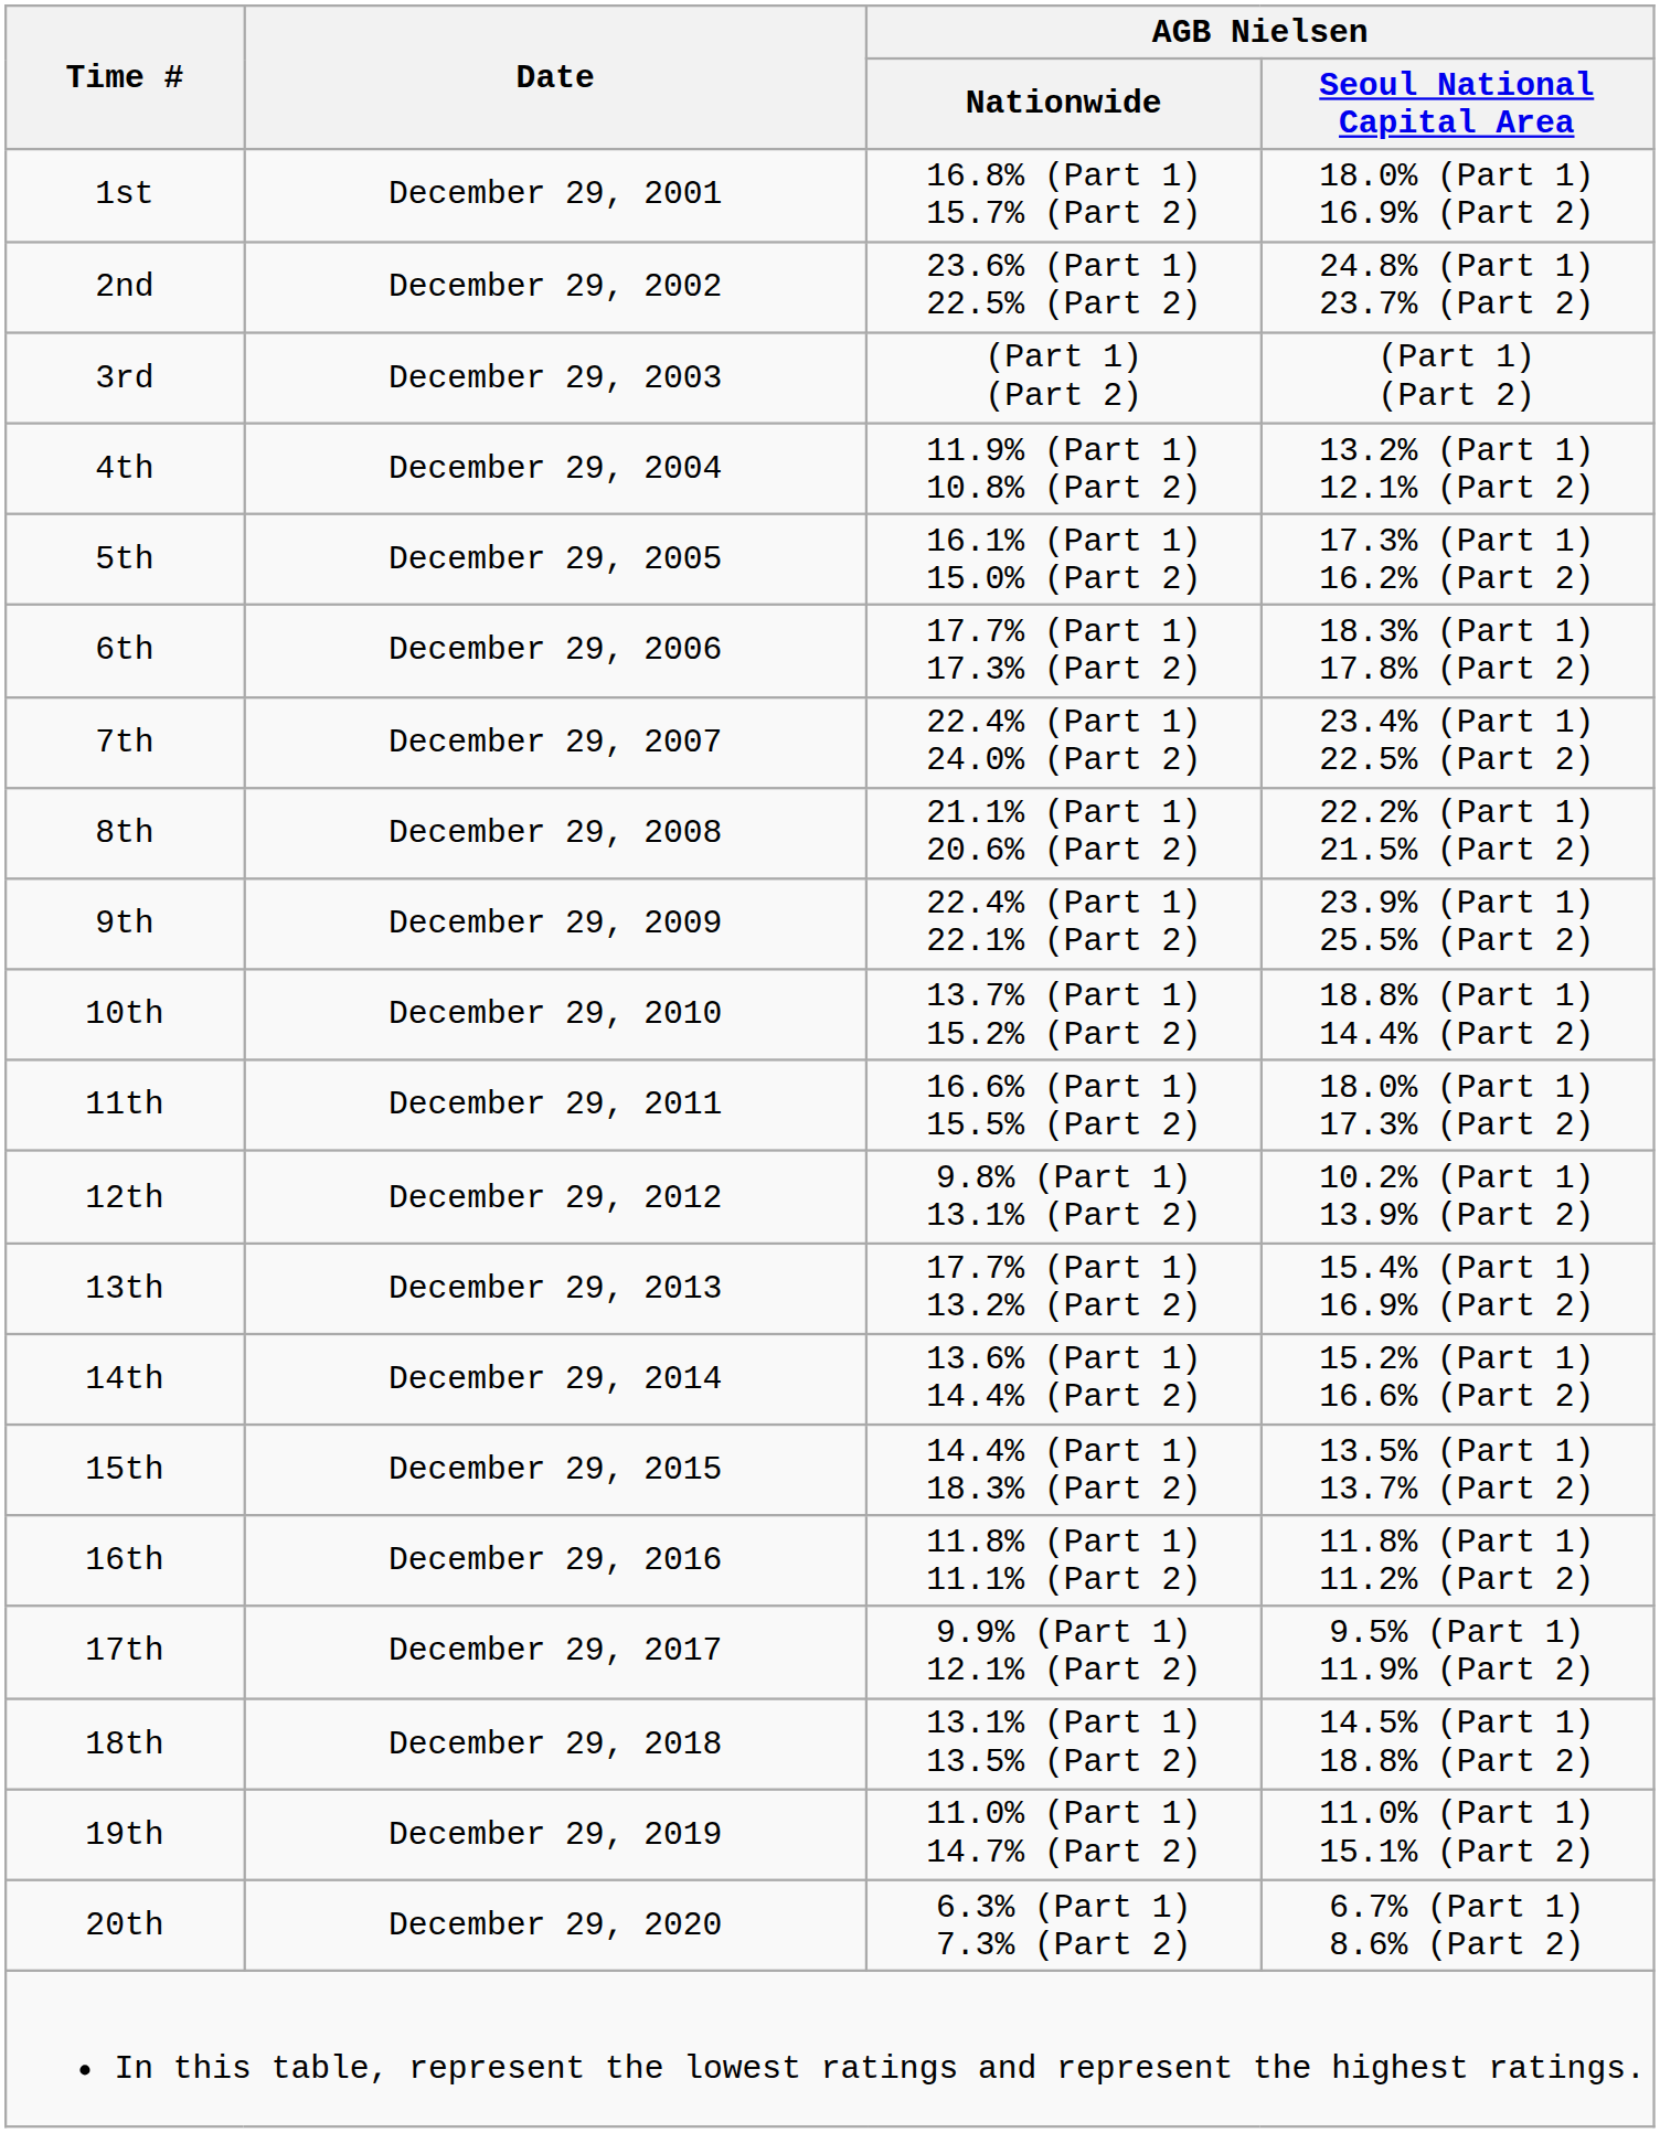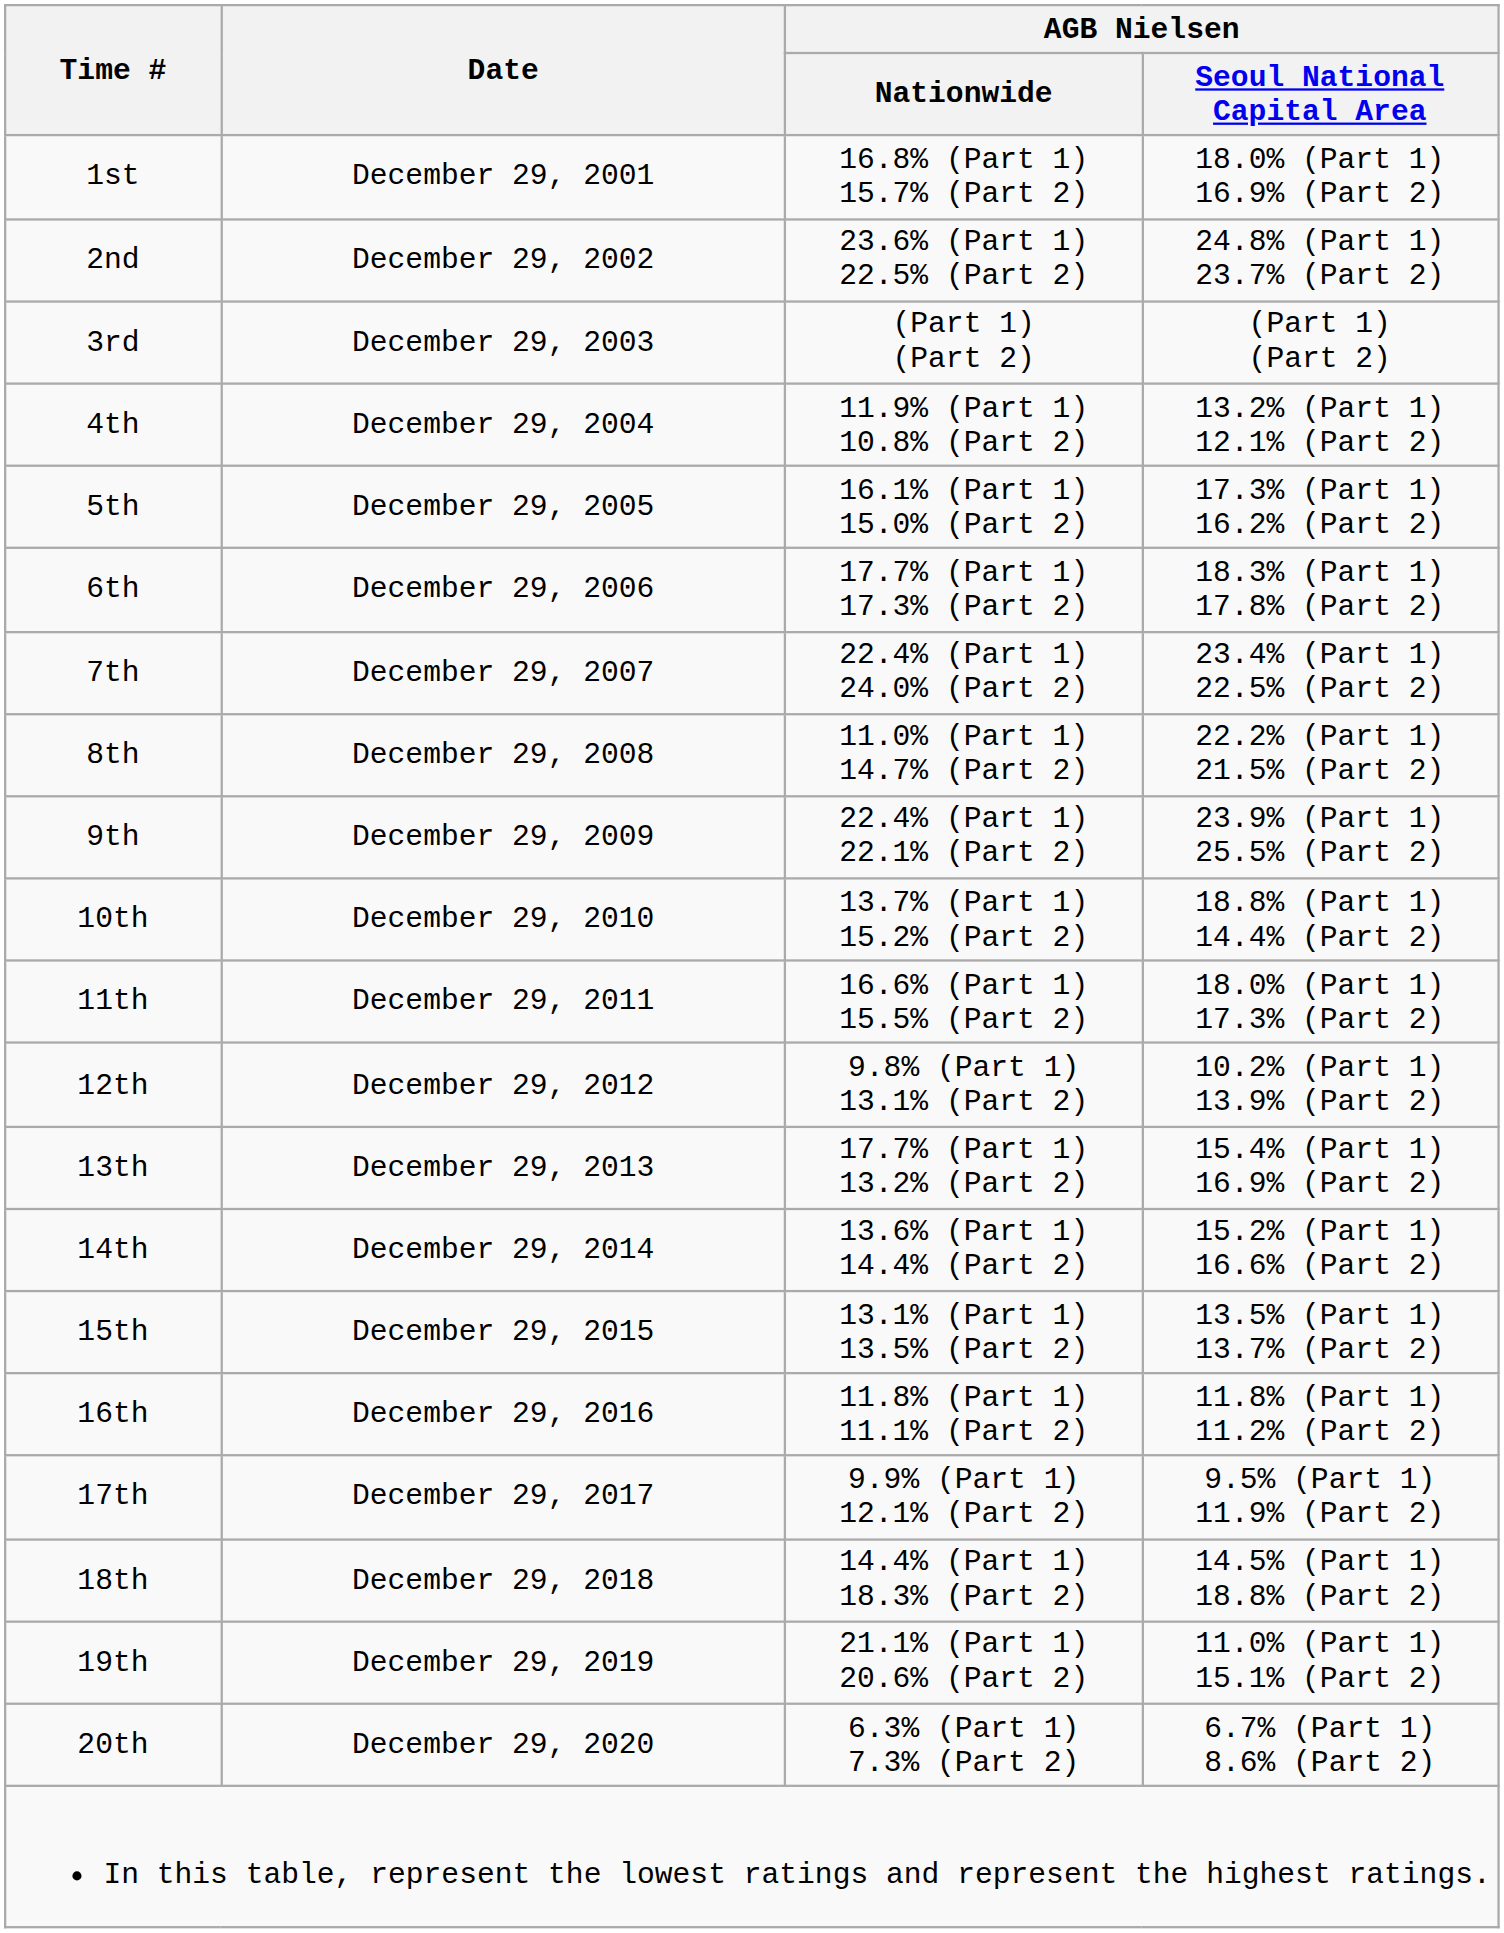8th | AGB Nielsen / Nationwide: 21.1% (Part 1) 20.6% (Part 2) -> 11.0% (Part 1) 14.7% (Part 2)
15th | AGB Nielsen / Nationwide: 14.4% (Part 1) 18.3% (Part 2) -> 13.1% (Part 1) 13.5% (Part 2)
18th | AGB Nielsen / Nationwide: 13.1% (Part 1) 13.5% (Part 2) -> 14.4% (Part 1) 18.3% (Part 2)
19th | AGB Nielsen / Nationwide: 11.0% (Part 1) 14.7% (Part 2) -> 21.1% (Part 1) 20.6% (Part 2)
